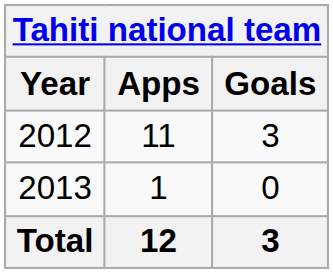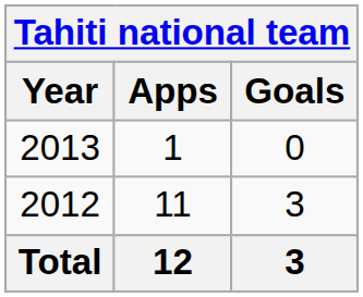rows swapped: 2012 <-> 2013
